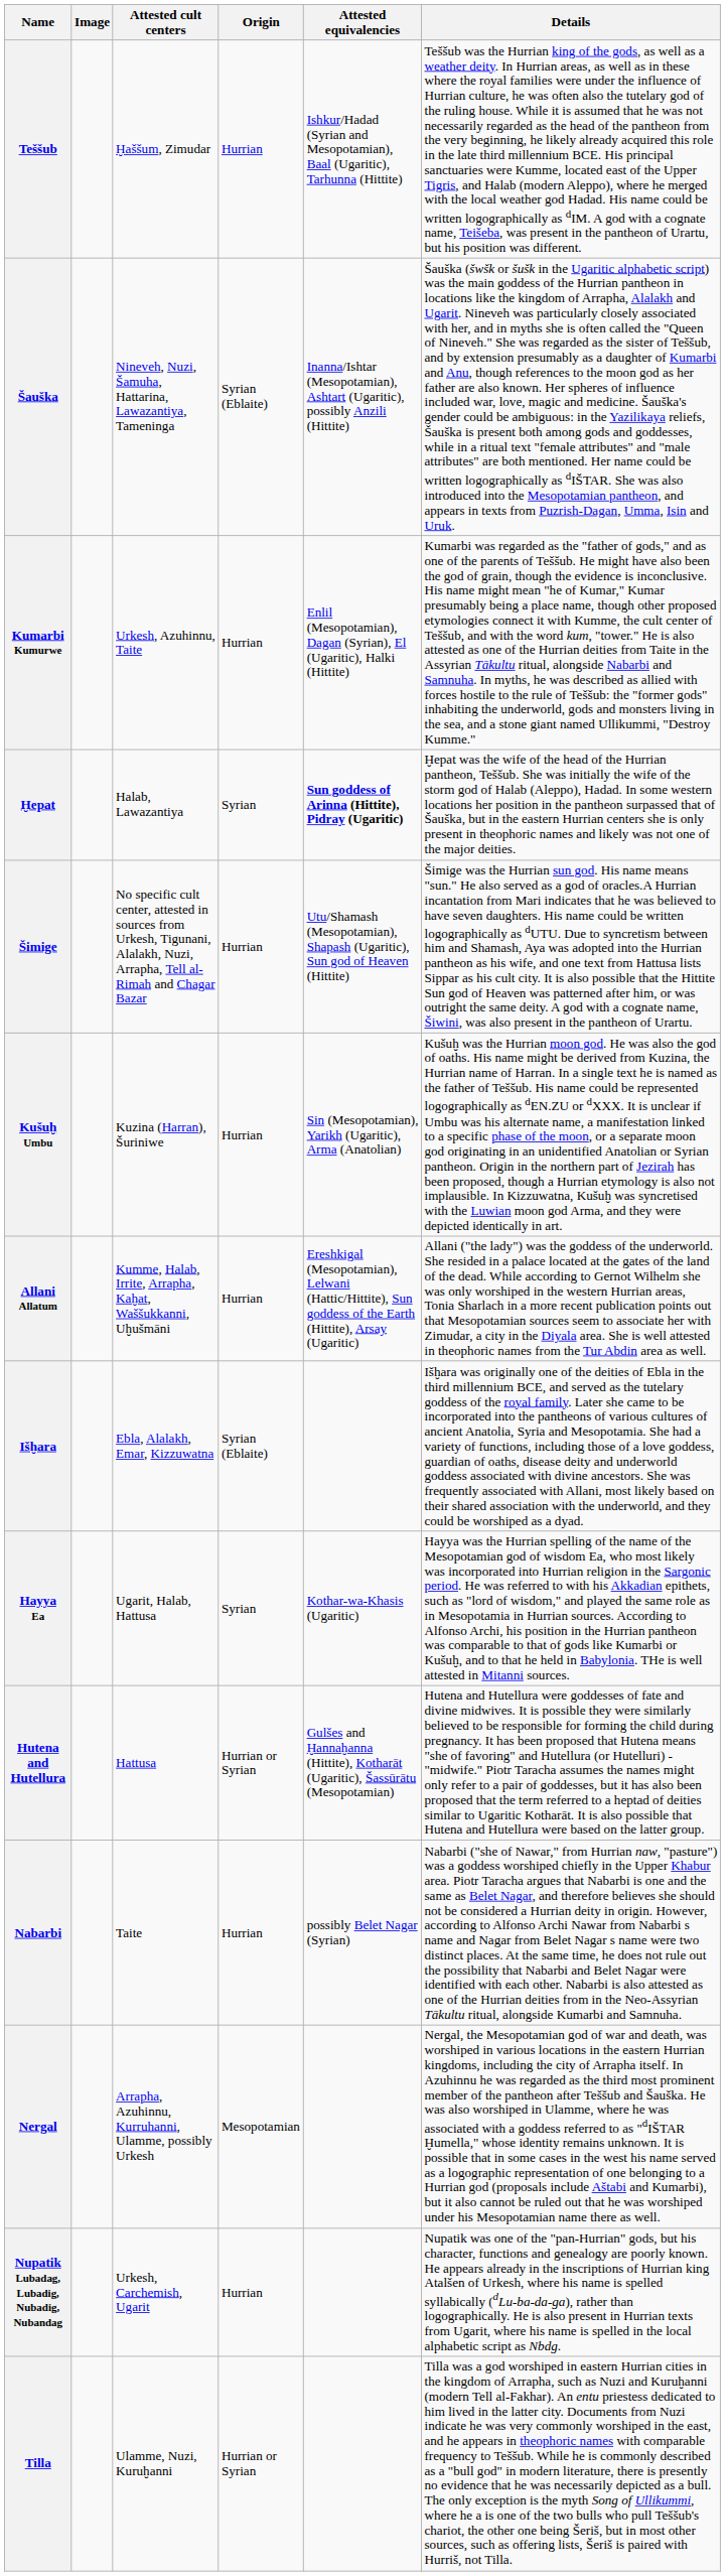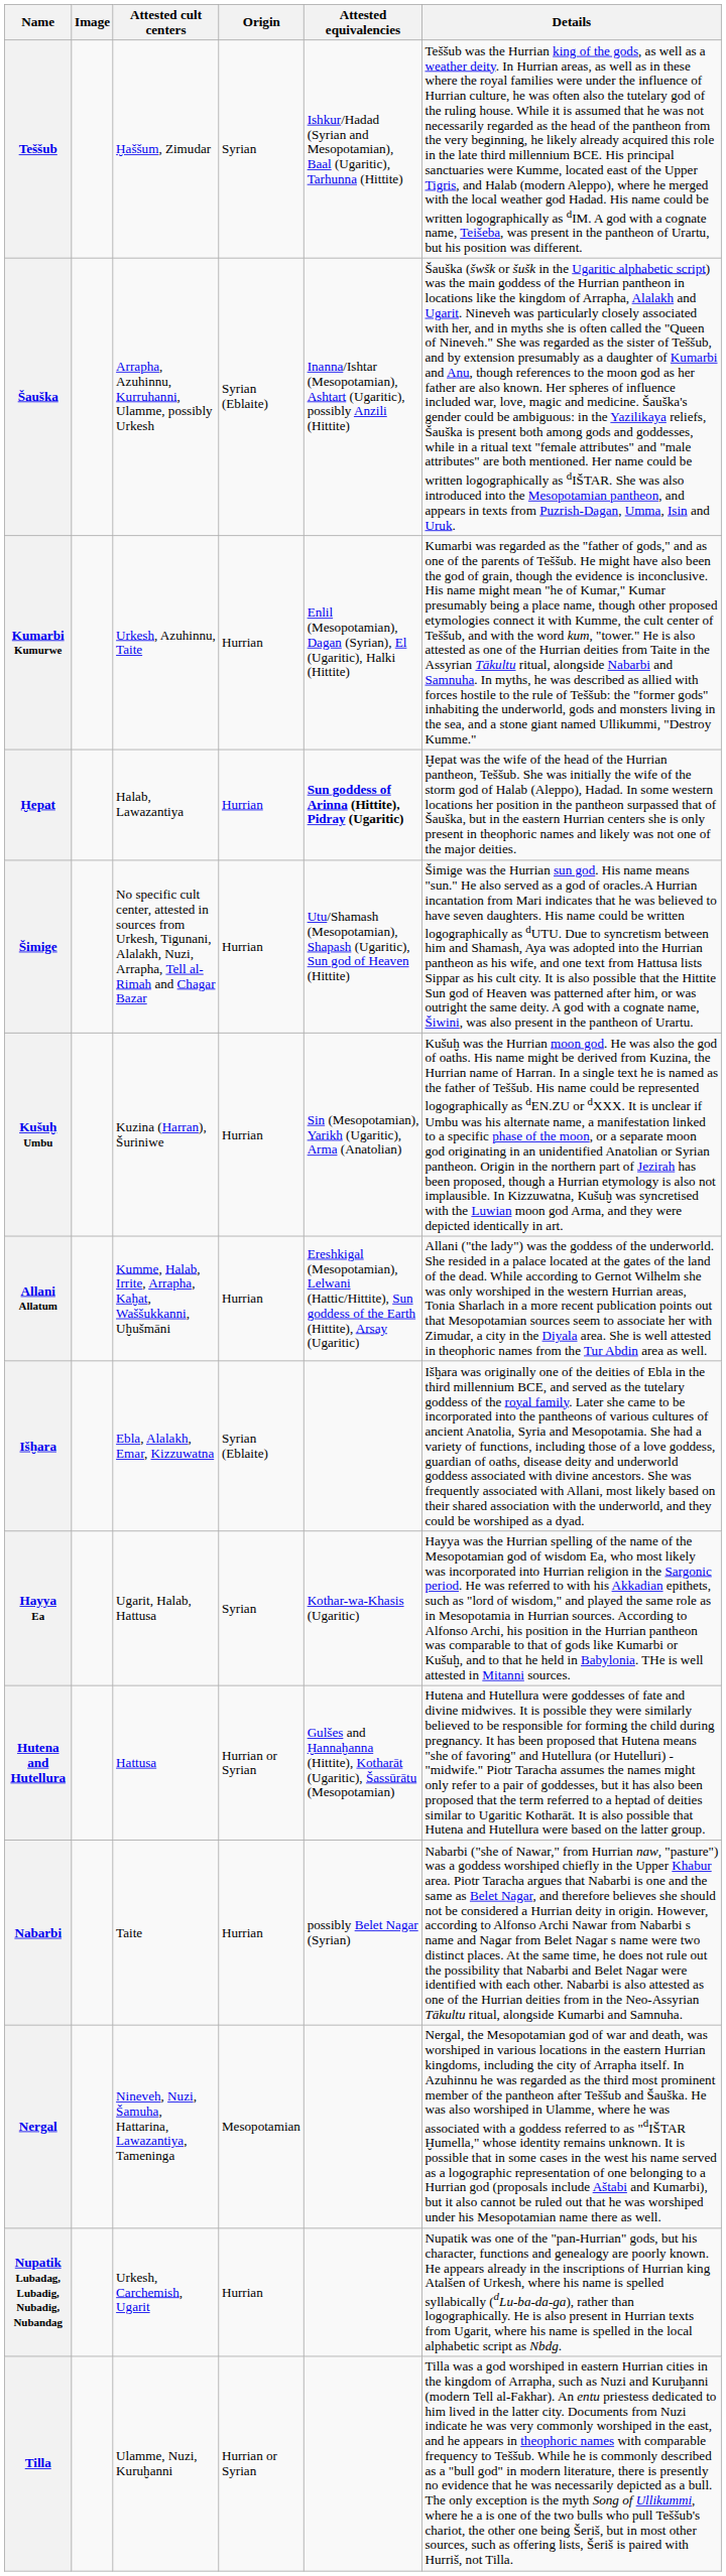Teššub | Origin: Hurrian -> Syrian
Šauška | Attested cult centers: Nineveh, Nuzi, Šamuha, Hattarina, Lawazantiya, Tameninga -> Arrapha, Azuhinnu, Kurruhanni, Ulamme, possibly Urkesh
Ḫepat | Origin: Syrian -> Hurrian
Nergal | Attested cult centers: Arrapha, Azuhinnu, Kurruhanni, Ulamme, possibly Urkesh -> Nineveh, Nuzi, Šamuha, Hattarina, Lawazantiya, Tameninga
